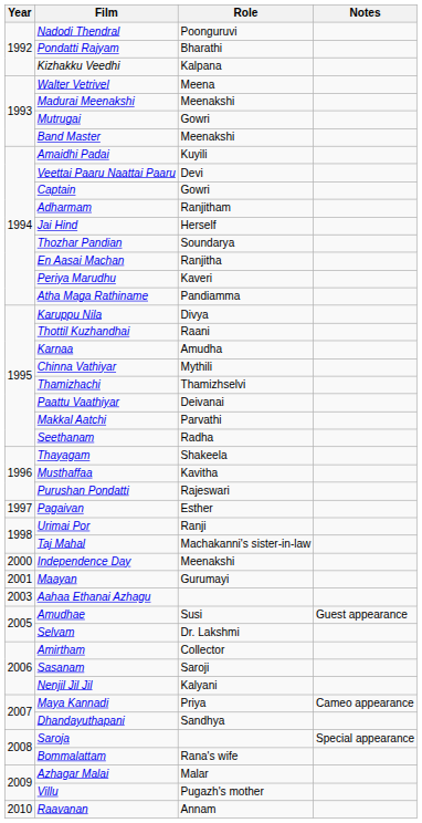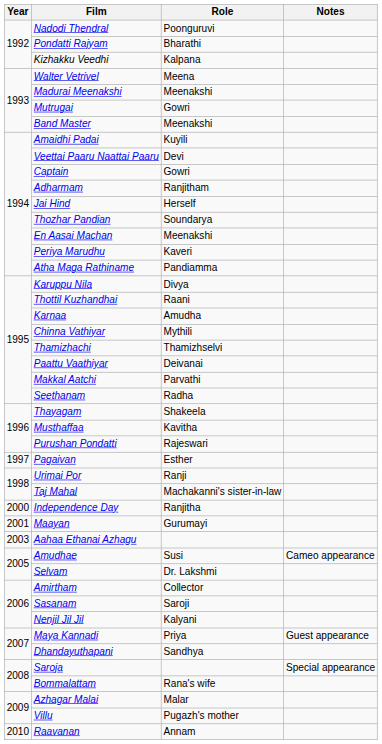En Aasai Machan | Role: Ranjitha -> Meenakshi
Independence Day | Role: Meenakshi -> Ranjitha
Amudhae | Notes: Guest appearance -> Cameo appearance
Maya Kannadi | Notes: Cameo appearance -> Guest appearance
